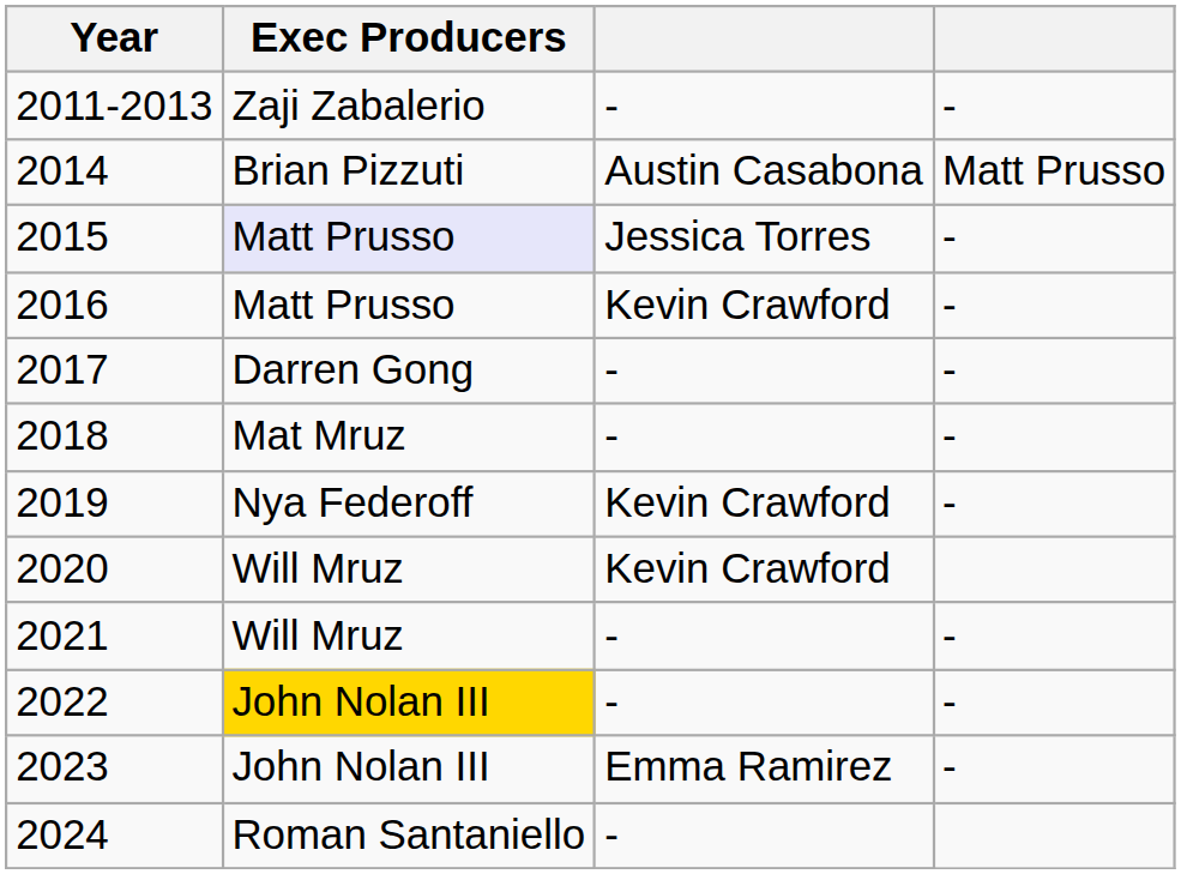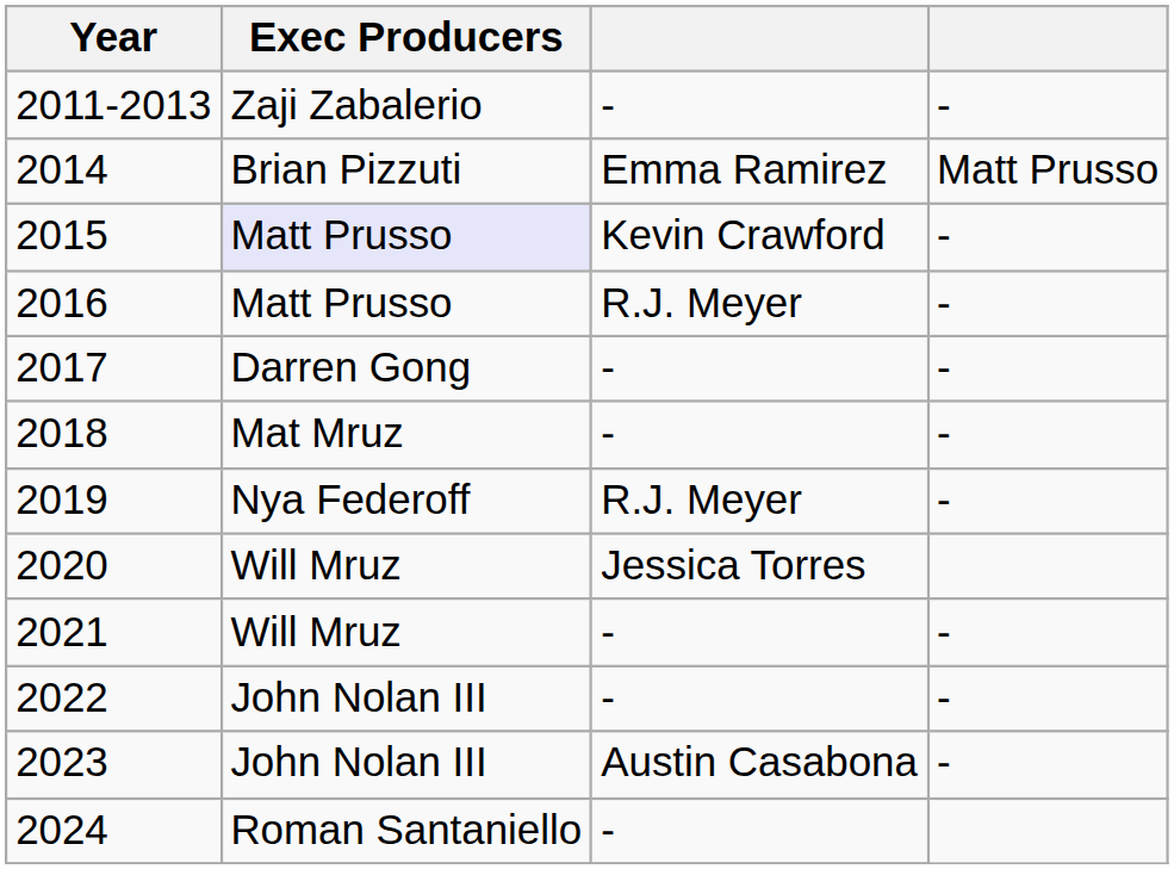2014 | column 3: Austin Casabona -> Emma Ramirez
2015 | column 3: Jessica Torres -> Kevin Crawford
2016 | column 3: Kevin Crawford -> R.J. Meyer
2019 | column 3: Kevin Crawford -> R.J. Meyer
2020 | column 3: Kevin Crawford -> Jessica Torres
2022 | Exec Producers: gold background -> no background
2023 | column 3: Emma Ramirez -> Austin Casabona
